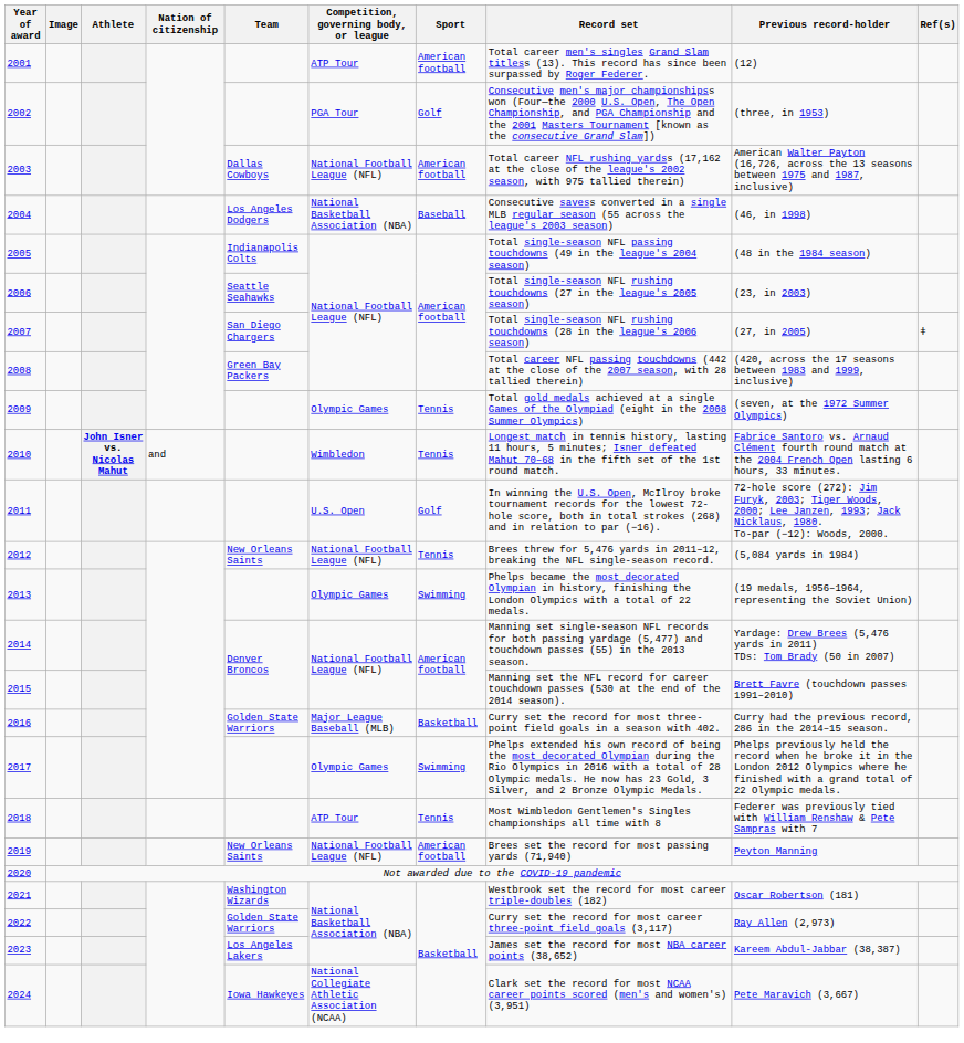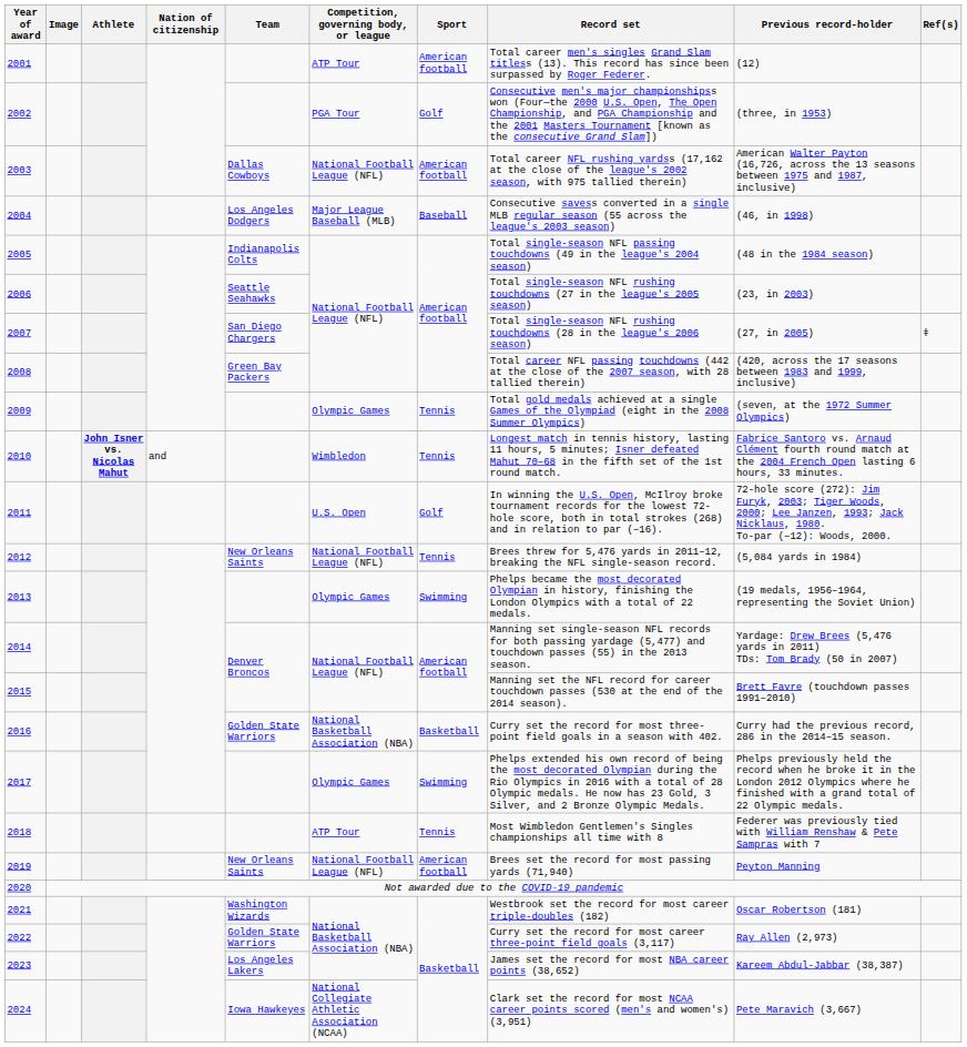2004 | Competition, governing body, or league: National Basketball Association (NBA) -> Major League Baseball (MLB)
2016 | Competition, governing body, or league: Major League Baseball (MLB) -> National Basketball Association (NBA)
